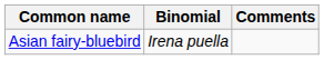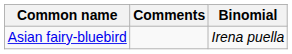columns swapped: Binomial <-> Comments
